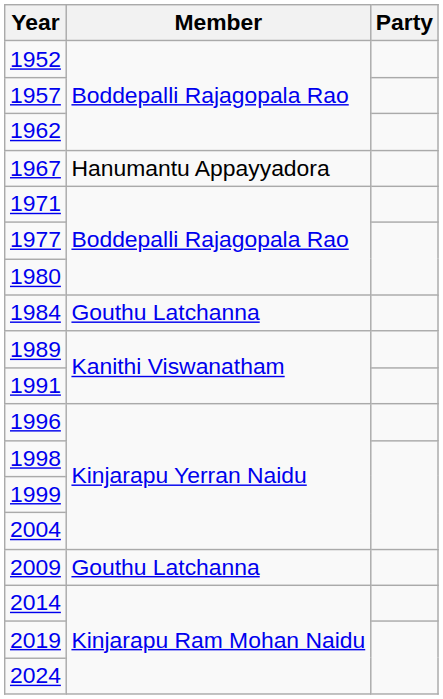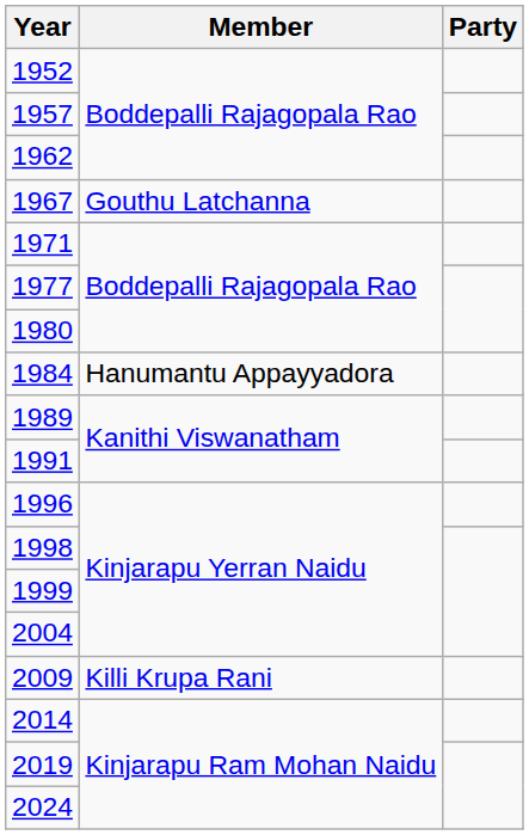1967 | Member: Hanumantu Appayyadora -> Gouthu Latchanna
1984 | Member: Gouthu Latchanna -> Hanumantu Appayyadora
2009 | Member: Gouthu Latchanna -> Killi Krupa Rani
